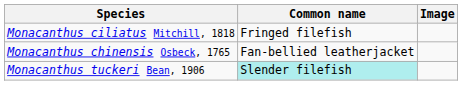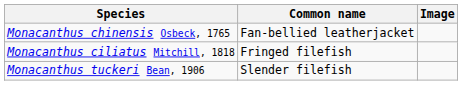rows swapped: Monacanthus chinensis Osbeck, 1765 <-> Monacanthus ciliatus Mitchill, 1818
Monacanthus tuckeri Bean, 1906 | Common name: paleturquoise background -> no background
